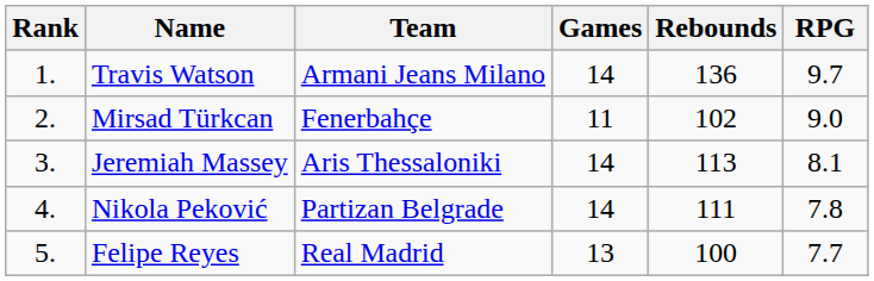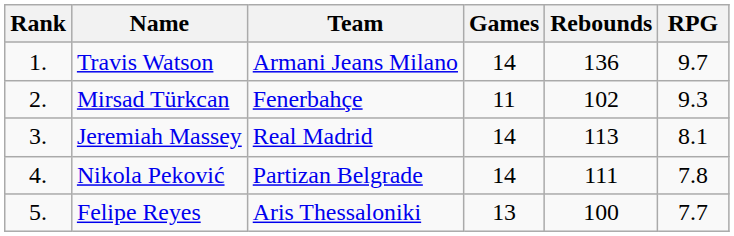Mirsad Türkcan | RPG: 9.0 -> 9.3
Jeremiah Massey | Team: Aris Thessaloniki -> Real Madrid
Felipe Reyes | Team: Real Madrid -> Aris Thessaloniki
